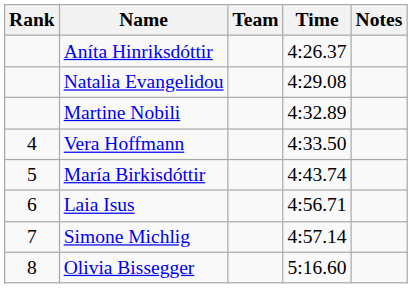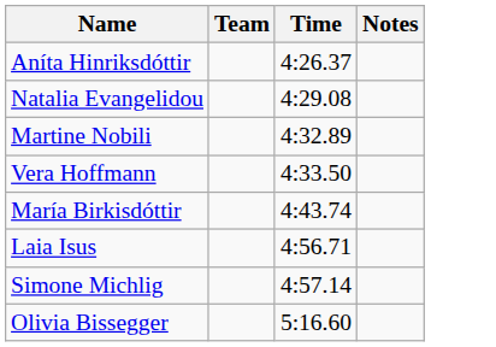- column: Rank | 4 | 5 | 6 | 7 | 8
